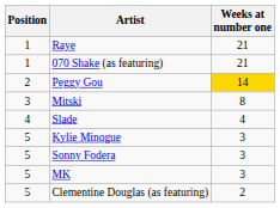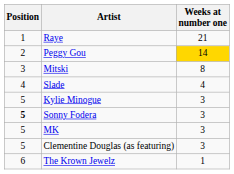- row: 1 | 070 Shake (as featuring) | 21
Sonny Fodera | Position: normal -> bold
Clementine Douglas (as featuring) | Weeks at number one: 2 -> 3
+ row: 6 | The Krown Jewelz | 1
